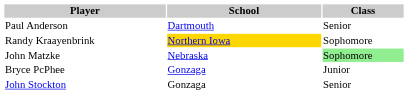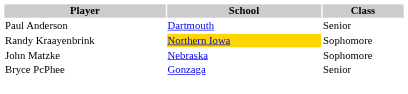John Matzke | Class: lightgreen background -> no background
Bryce PcPhee | Class: Junior -> Senior
- row: John Stockton | Gonzaga | Senior
